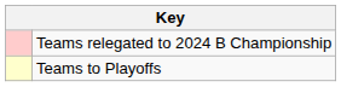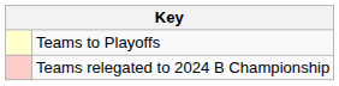rows swapped: Teams to Playoffs <-> Teams relegated to 2024 B Championship
